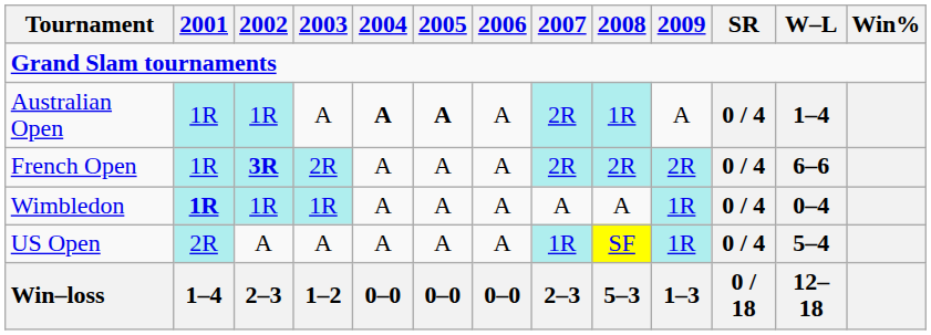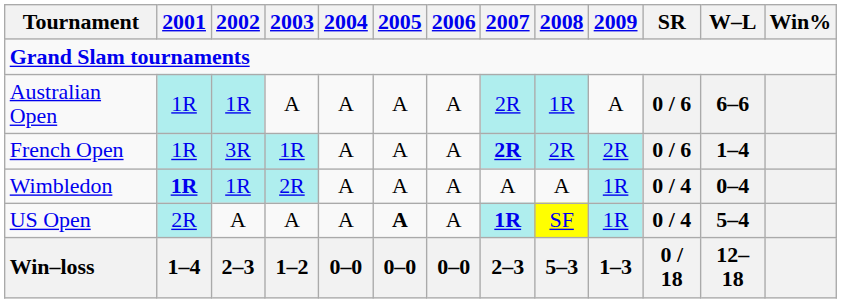Australian Open | 2004: bold -> normal
Australian Open | 2005: bold -> normal
Australian Open | SR: 0 / 4 -> 0 / 6
Australian Open | W–L: 1–4 -> 6–6
French Open | 2002: bold -> normal
French Open | 2003: 2R -> 1R
French Open | 2007: normal -> bold
French Open | SR: 0 / 4 -> 0 / 6
French Open | W–L: 6–6 -> 1–4
Wimbledon | 2003: 1R -> 2R
US Open | 2005: normal -> bold
US Open | 2007: normal -> bold
